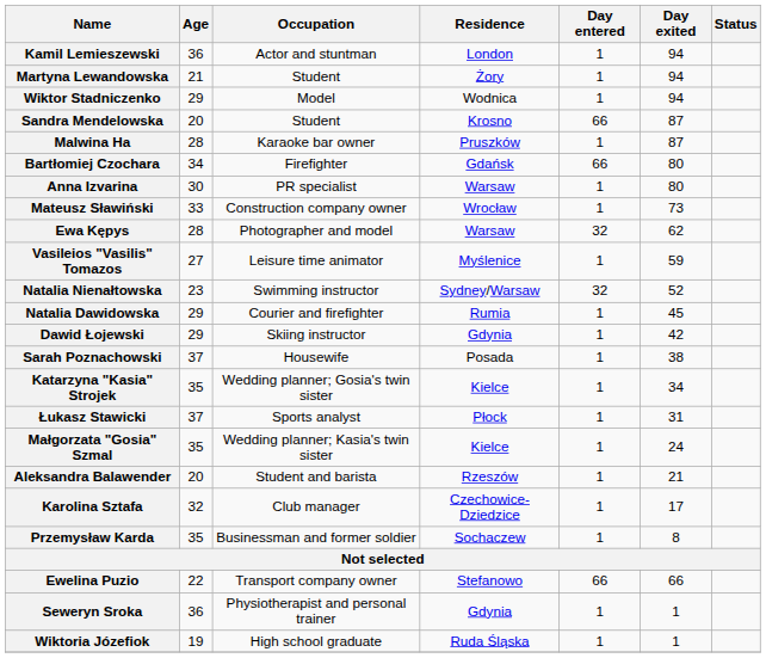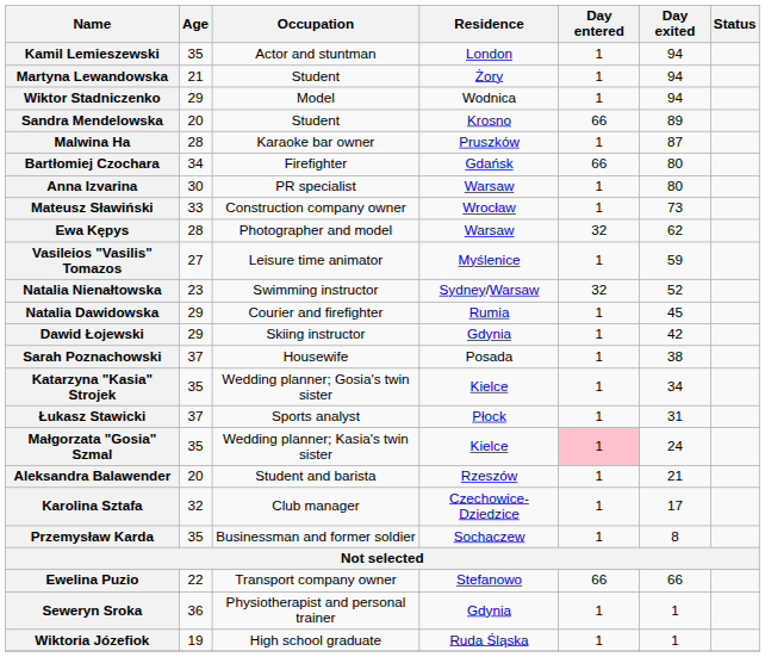Kamil Lemieszewski | Age: 36 -> 35
Sandra Mendelowska | Day exited: 87 -> 89
Małgorzata "Gosia" Szmal | Day entered: no background -> pink background
